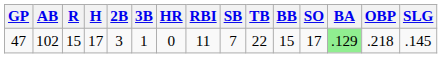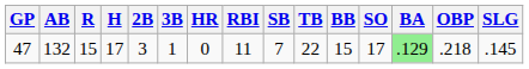47 | AB: 102 -> 132
